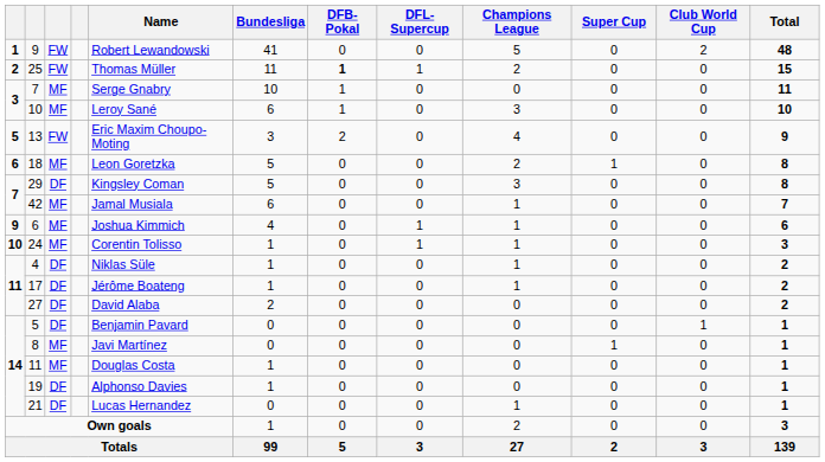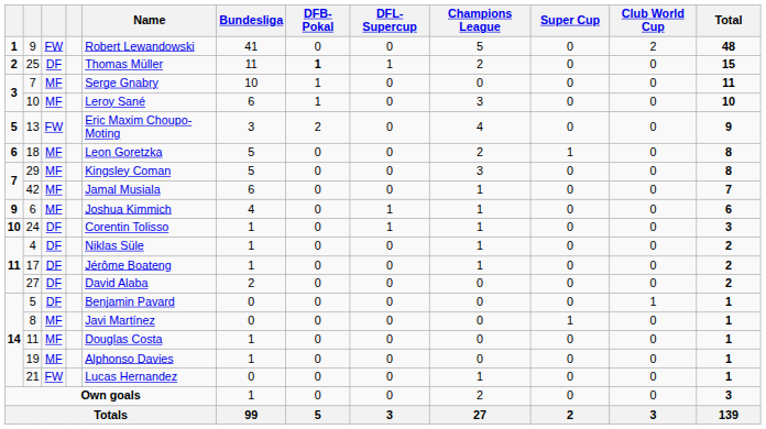25 | column 3: FW -> DF
29 | column 3: DF -> MF
24 | column 3: MF -> DF
19 | column 3: DF -> MF
21 | column 3: DF -> FW
